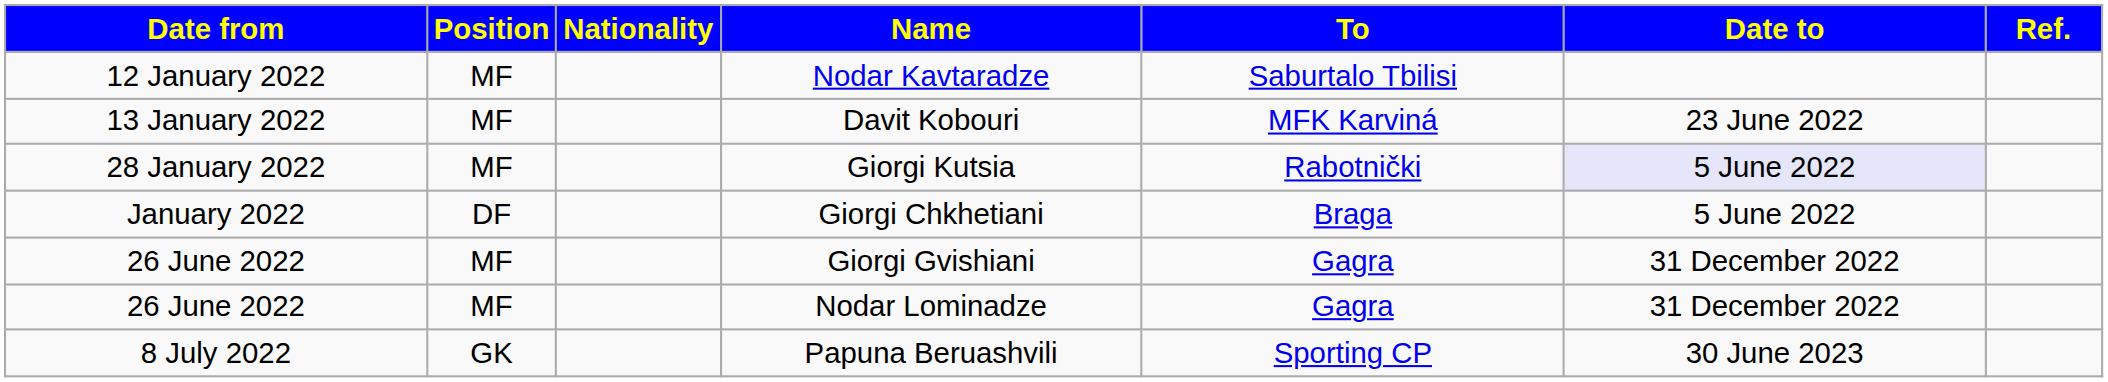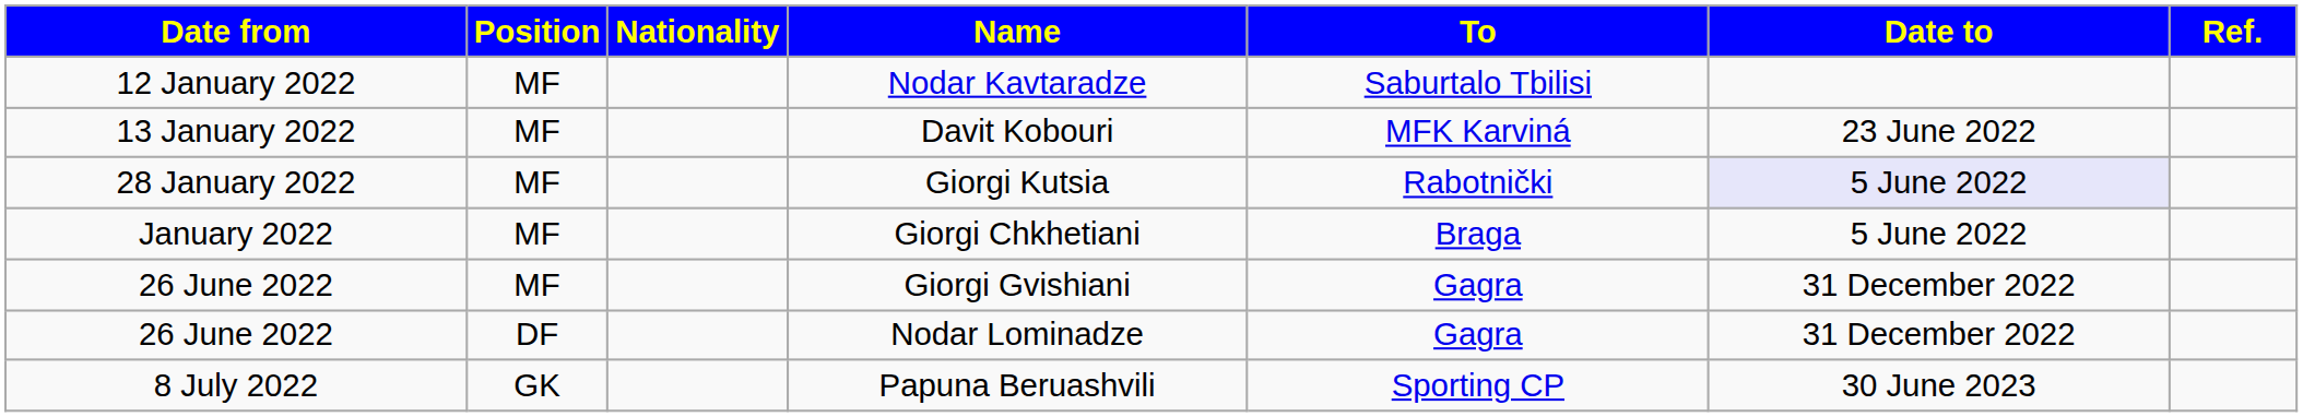Giorgi Chkhetiani | Position: DF -> MF
Nodar Lominadze | Position: MF -> DF
